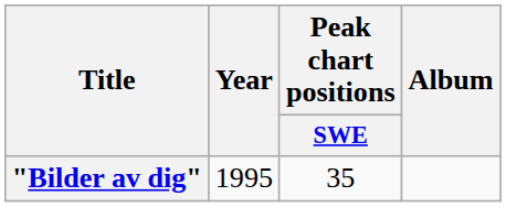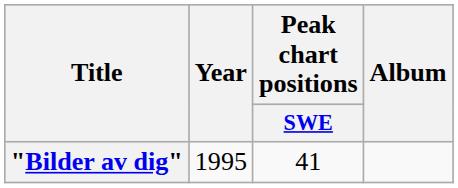"Bilder av dig" | Peak chart positions / SWE: 35 -> 41
